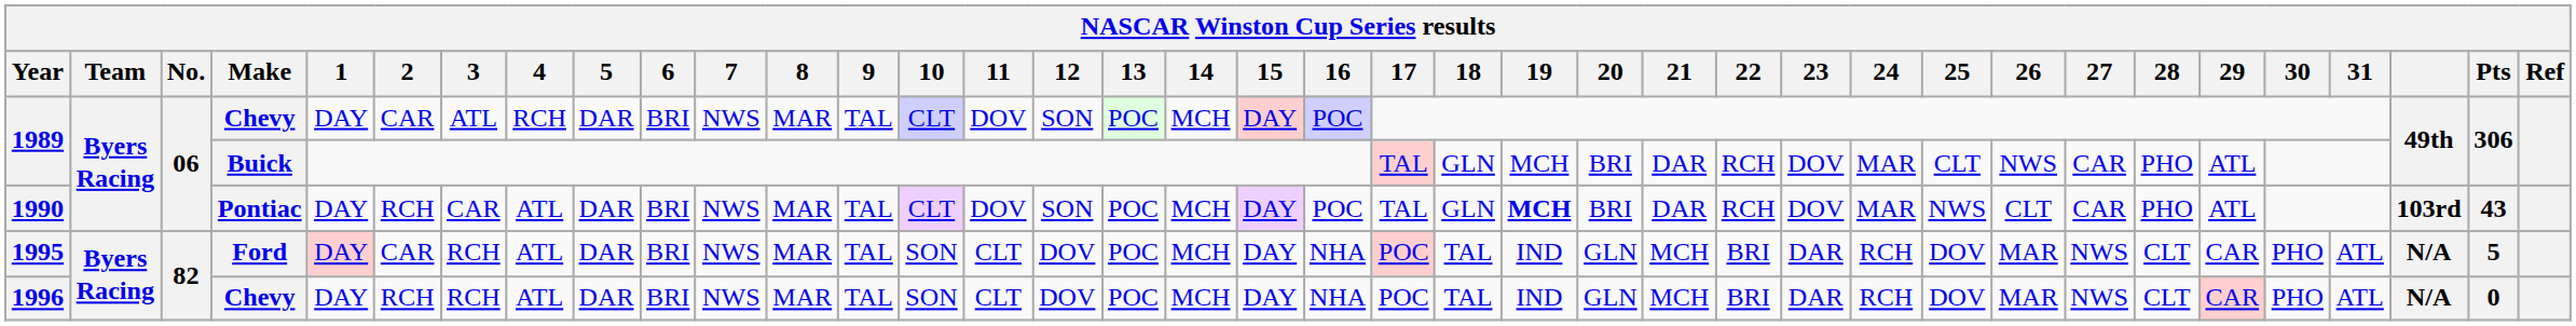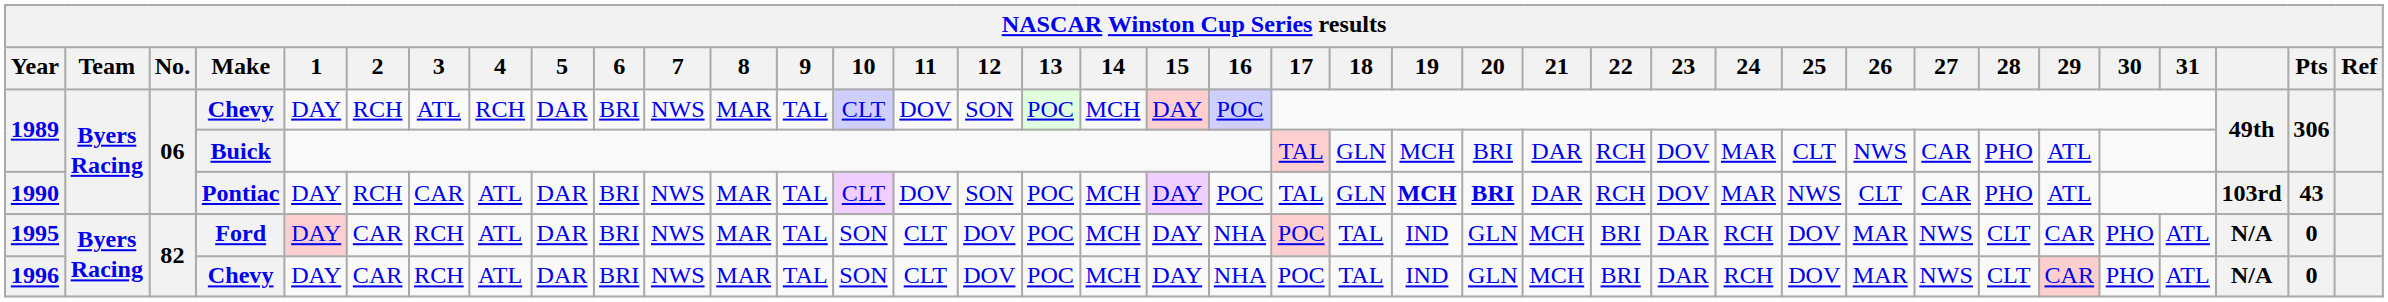1989 / Chevy | 2: CAR -> RCH
1990 | 20: normal -> bold
1995 | Pts: 5 -> 0
1996 | 2: RCH -> CAR
